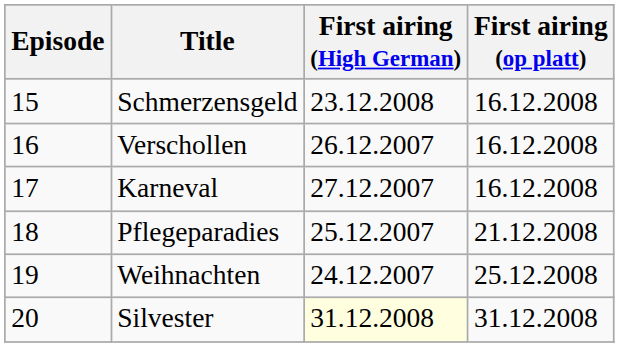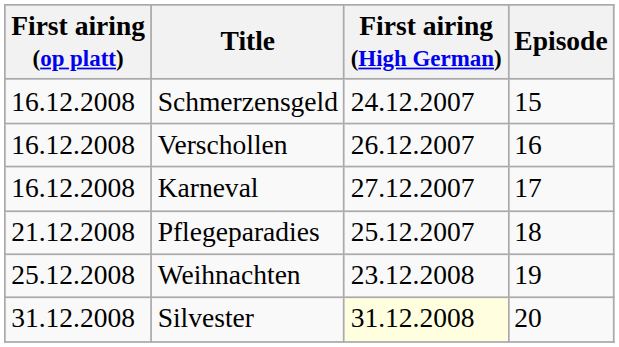columns swapped: Episode <-> First airing (op platt)
Schmerzensgeld | First airing (High German): 23.12.2008 -> 24.12.2007
Weihnachten | First airing (High German): 24.12.2007 -> 23.12.2008
